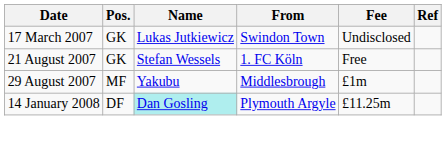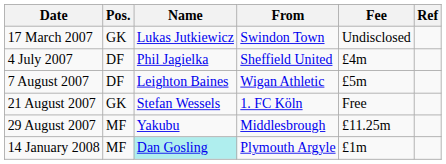+ row: 4 July 2007 | DF | Phil Jagielka | Sheffield United | £4m
+ row: 7 August 2007 | DF | Leighton Baines | Wigan Athletic | £5m
29 August 2007 | Fee: £1m -> £11.25m
14 January 2008 | Pos.: DF -> MF
14 January 2008 | Fee: £11.25m -> £1m
